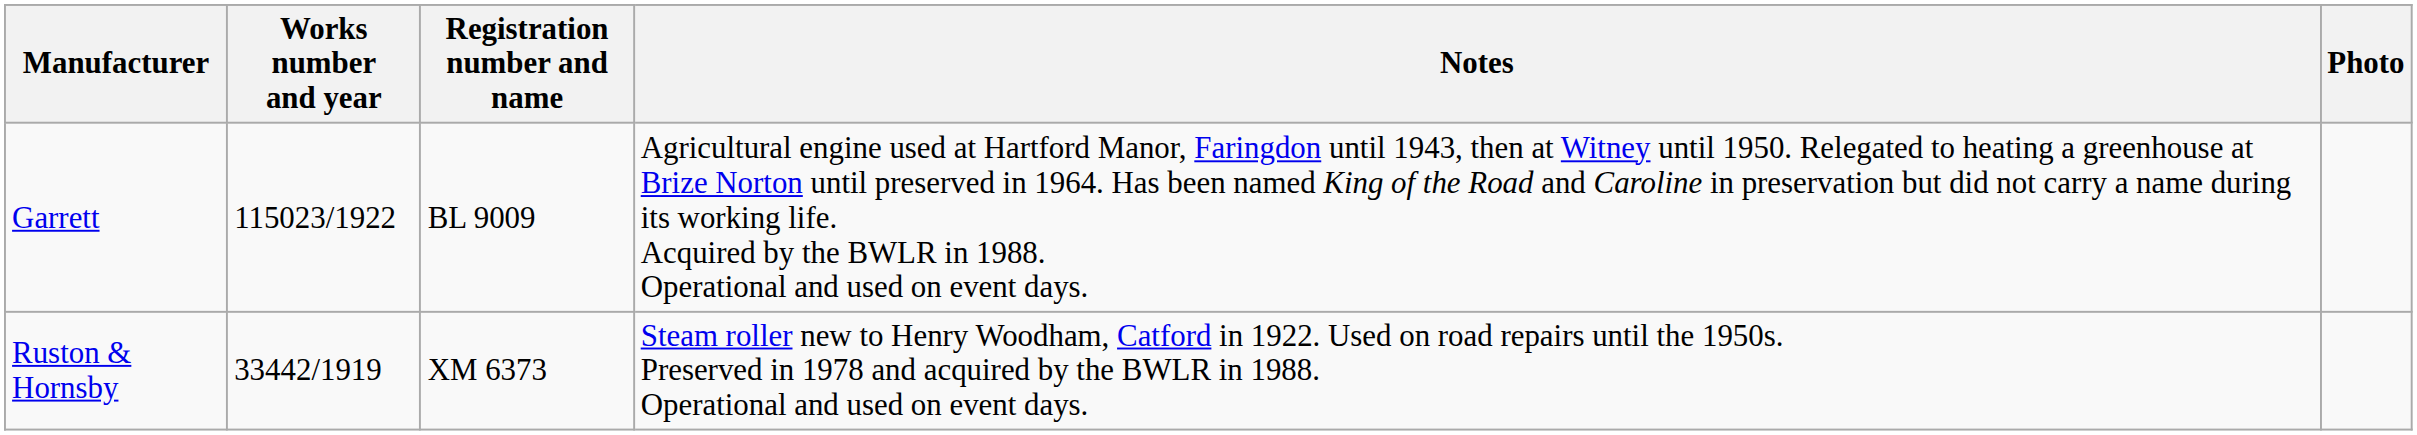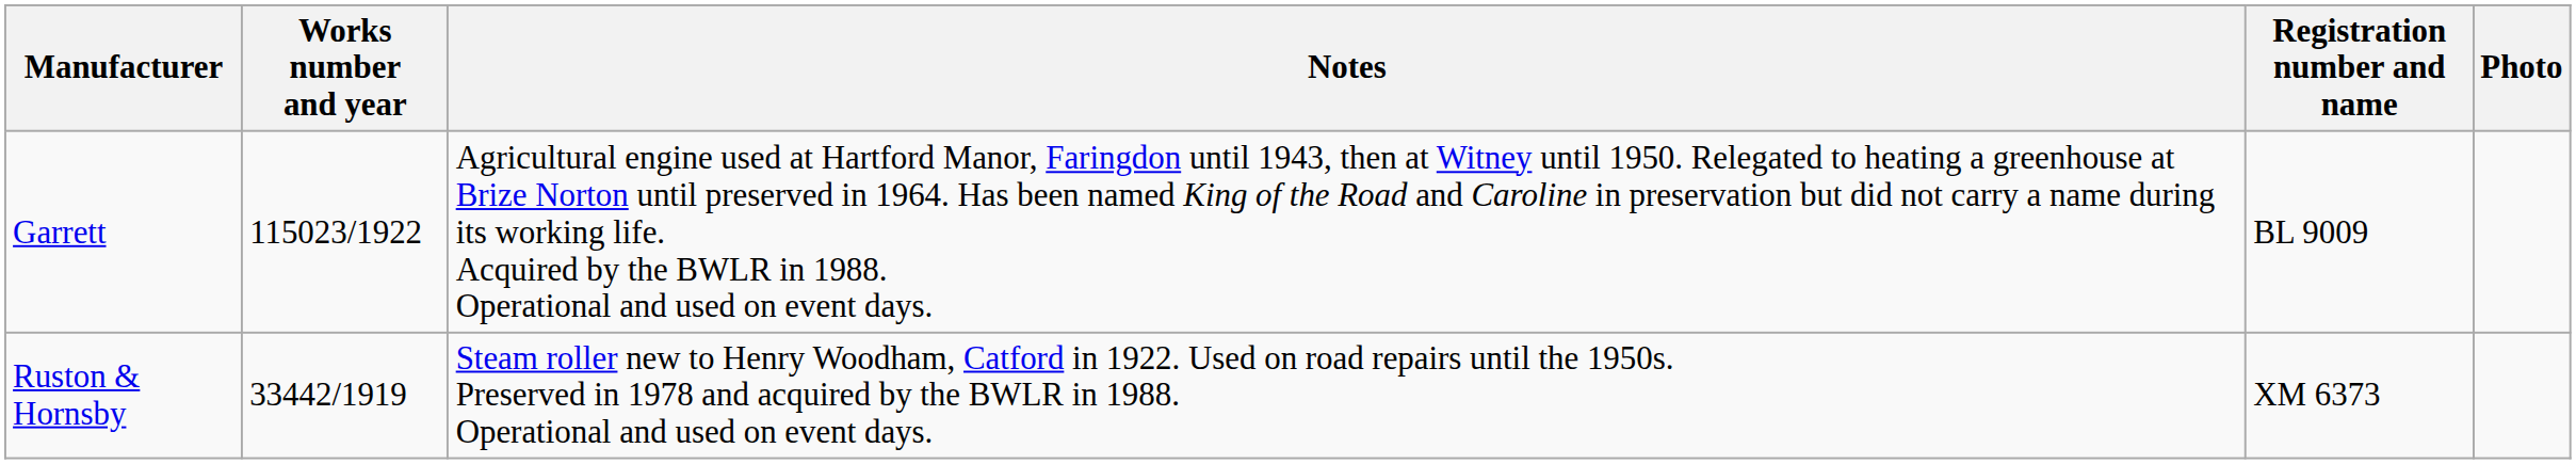columns swapped: Registration number and name <-> Notes
